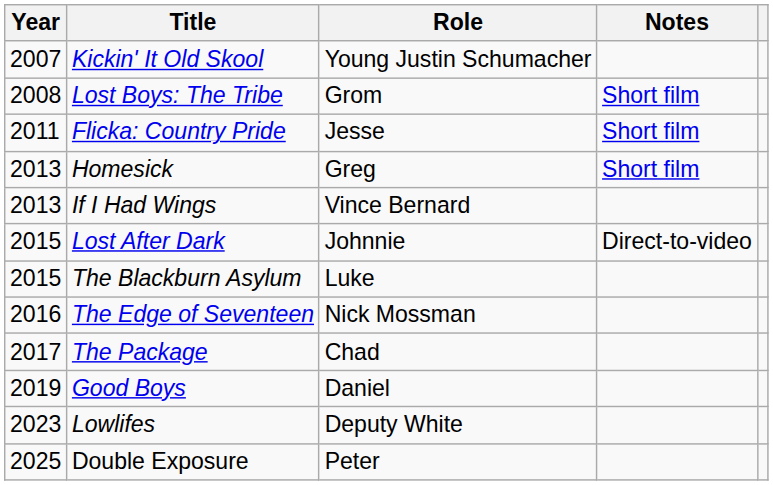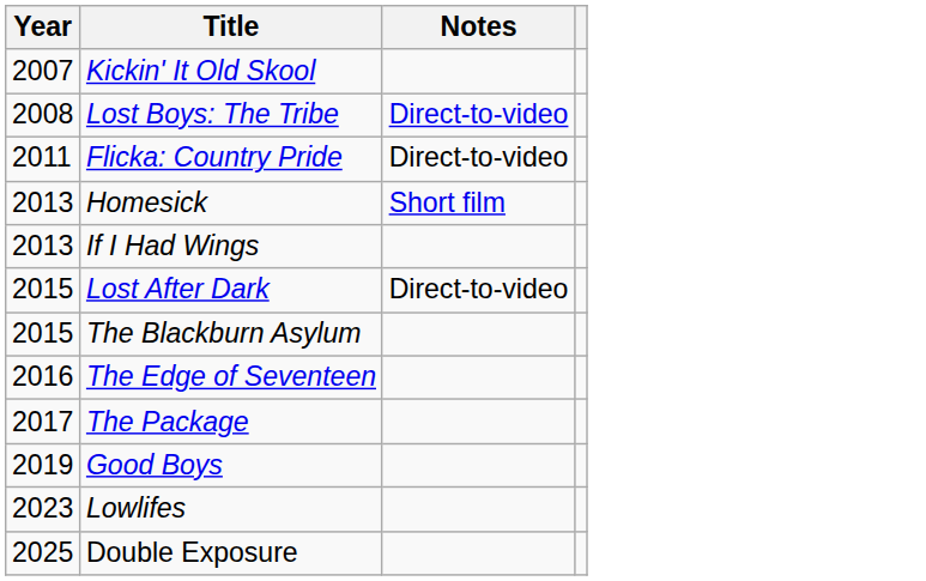- column: Role | Young Justin Schumacher | Grom | Jesse | Greg | Vince Bernard | Johnnie | Luke | Nick Mossman | Chad | Daniel | Deputy White | Peter
Lost Boys: The Tribe | Notes: Short film -> Direct-to-video
Flicka: Country Pride | Notes: Short film -> Direct-to-video
